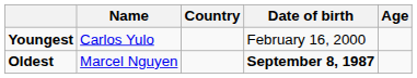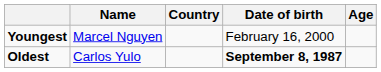Youngest | Name: Carlos Yulo -> Marcel Nguyen
Oldest | Name: Marcel Nguyen -> Carlos Yulo
